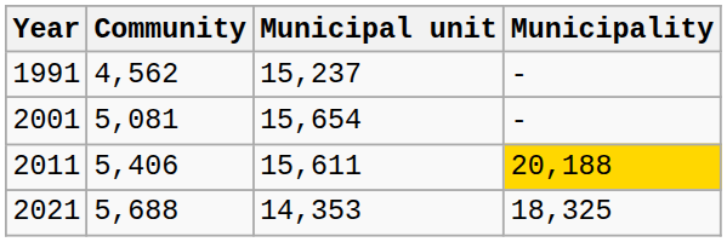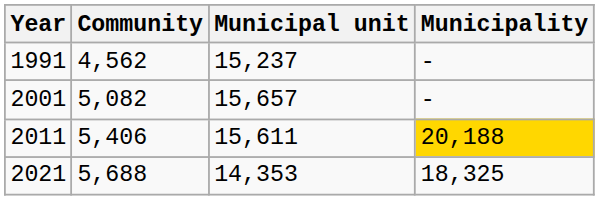2001 | Community: 5,081 -> 5,082
2001 | Municipal unit: 15,654 -> 15,657
